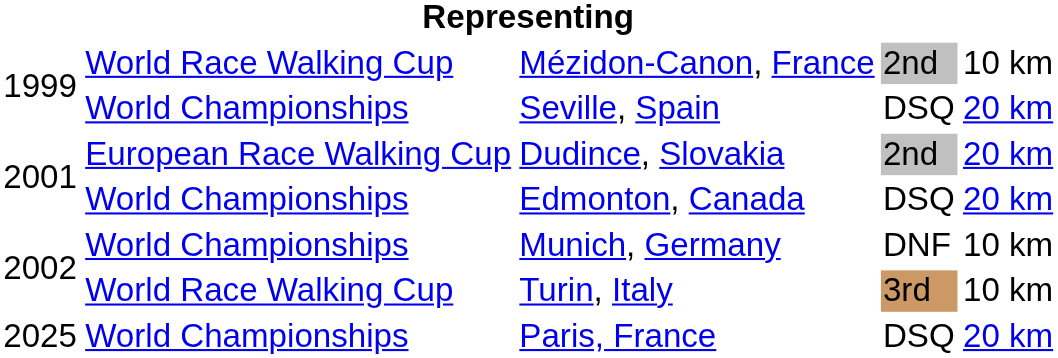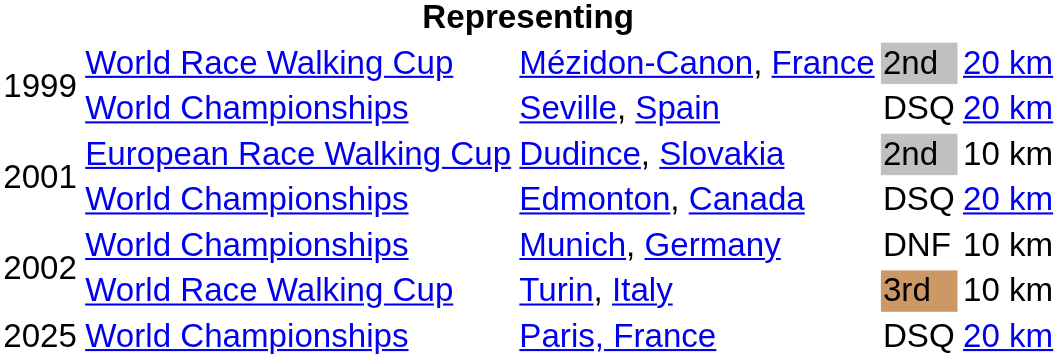Mézidon-Canon, France | column 5: 10 km -> 20 km
Dudince, Slovakia | column 5: 20 km -> 10 km
